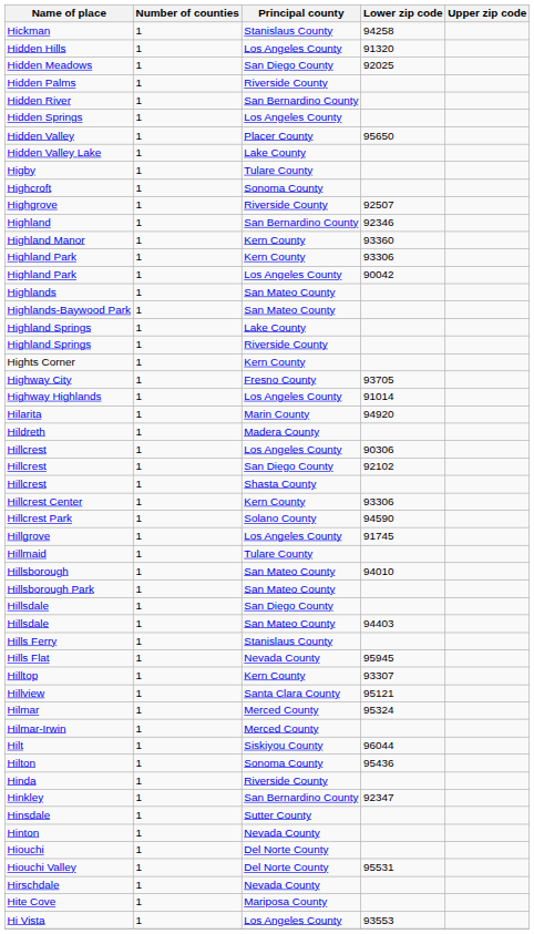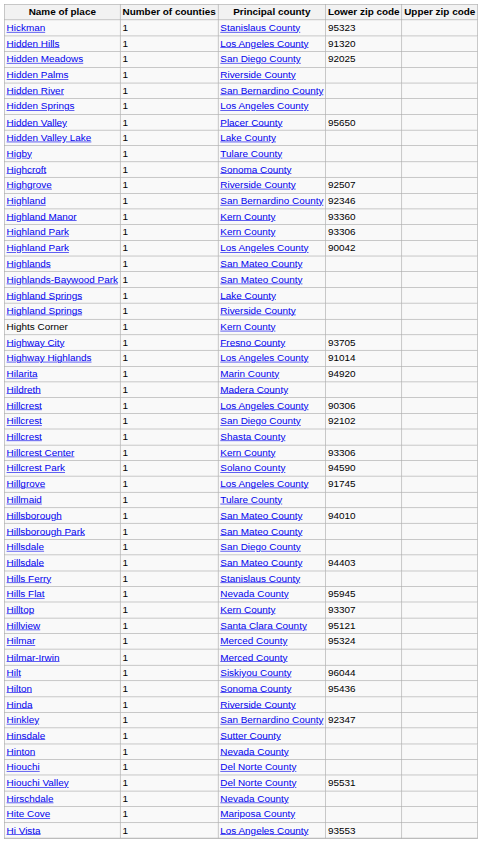Hickman | Lower zip code: 94258 -> 95323
